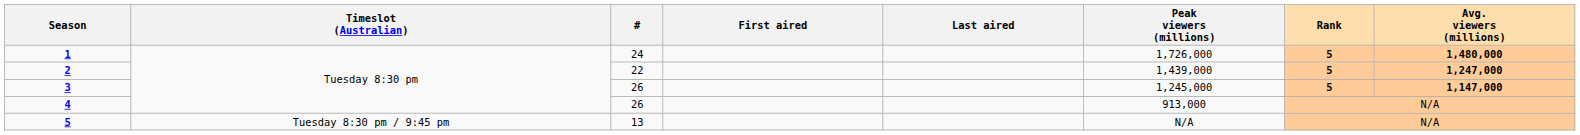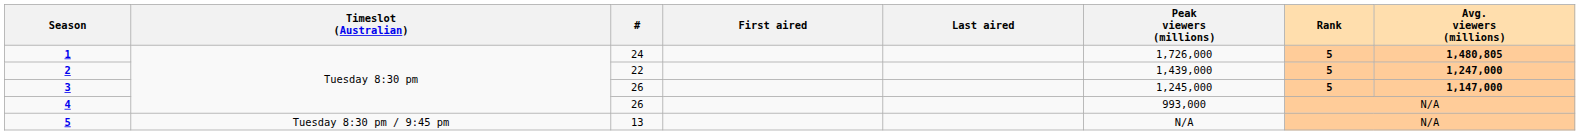1 | Avg. viewers (millions): 1,480,000 -> 1,480,805
4 | Peak viewers (millions): 913,000 -> 993,000
